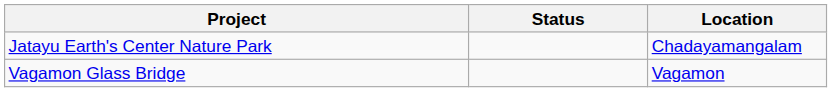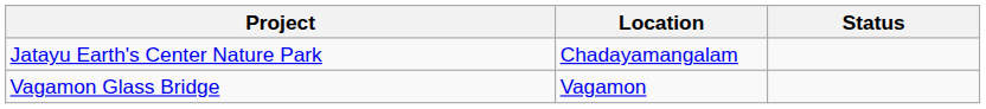columns swapped: Location <-> Status
